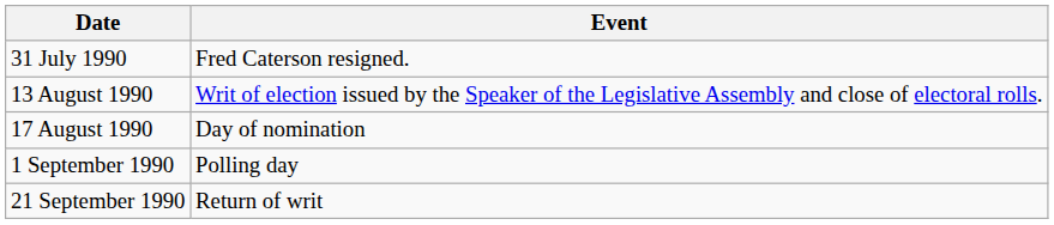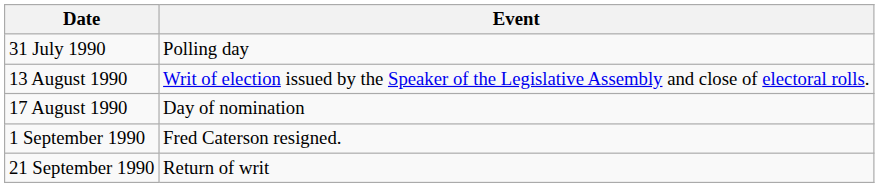31 July 1990 | Event: Fred Caterson resigned. -> Polling day
1 September 1990 | Event: Polling day -> Fred Caterson resigned.
